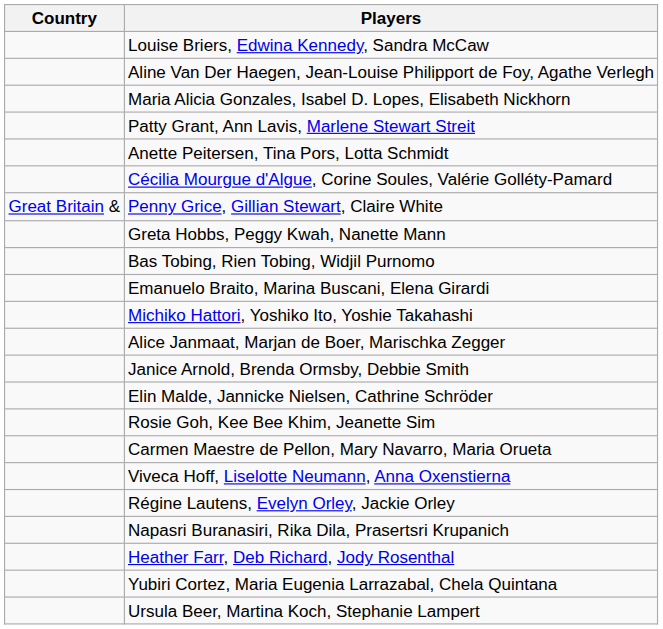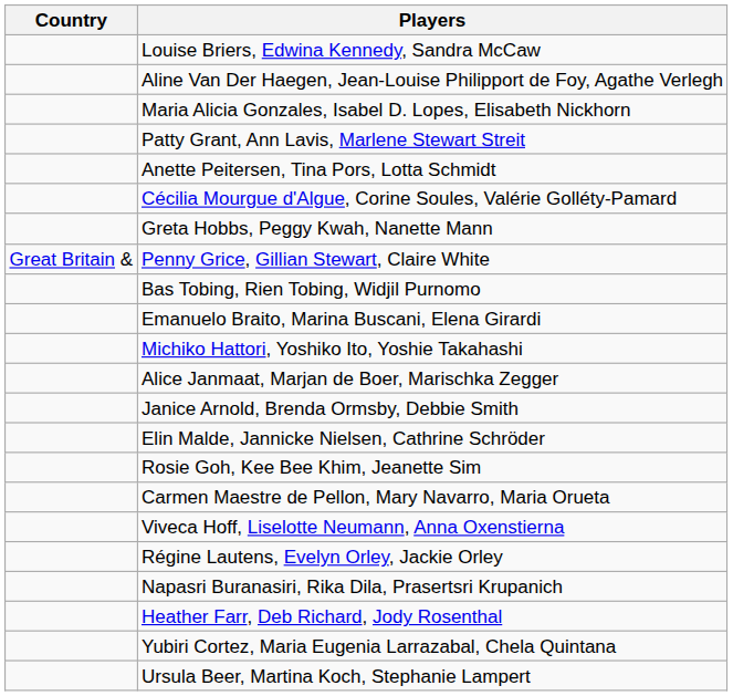rows swapped: Penny Grice, Gillian Stewart, Claire White <-> Greta Hobbs, Peggy Kwah, Nanette Mann
